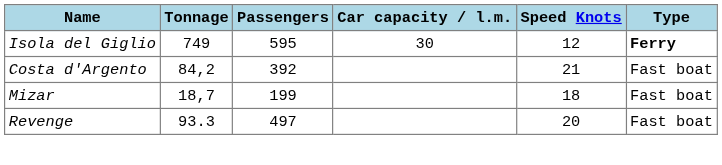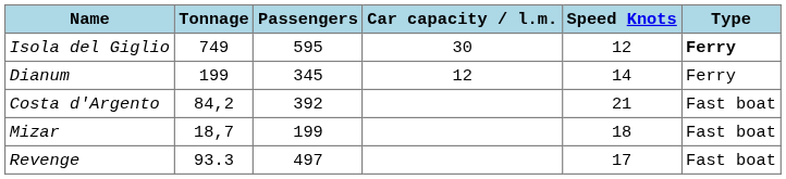+ row: Dianum | 199 | 345 | 12 | 14 | Ferry
Revenge | Speed Knots: 20 -> 17
